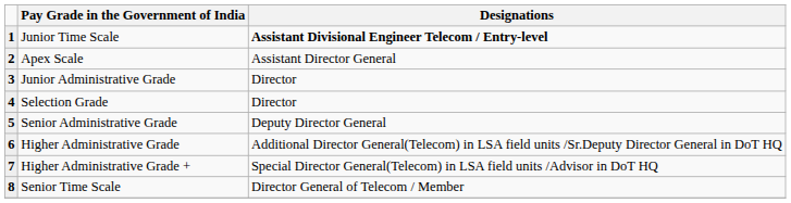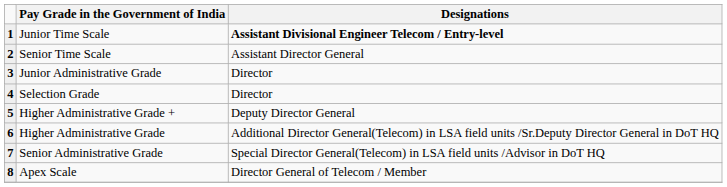2 | Pay Grade in the Government of India: Apex Scale -> Senior Time Scale
5 | Pay Grade in the Government of India: Senior Administrative Grade -> Higher Administrative Grade +
7 | Pay Grade in the Government of India: Higher Administrative Grade + -> Senior Administrative Grade
8 | Pay Grade in the Government of India: Senior Time Scale -> Apex Scale
